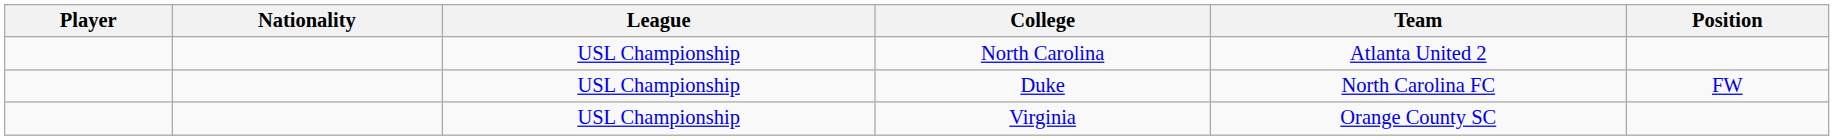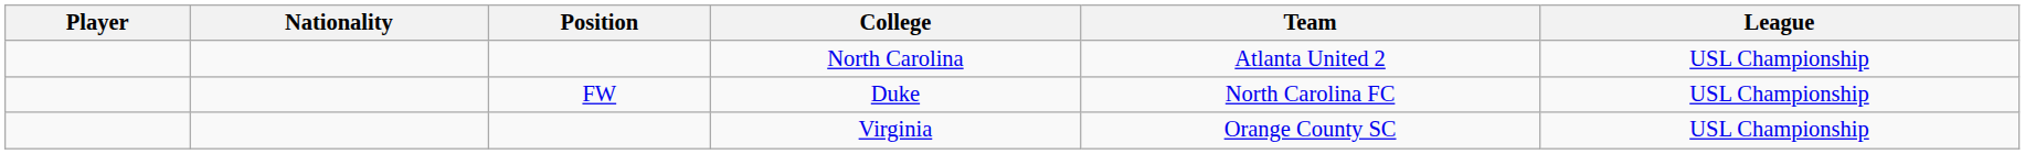columns swapped: Position <-> League
